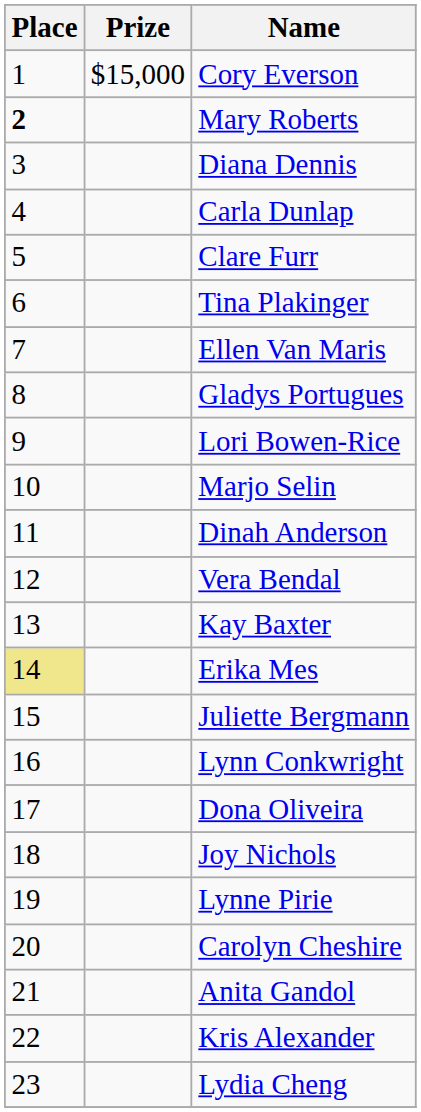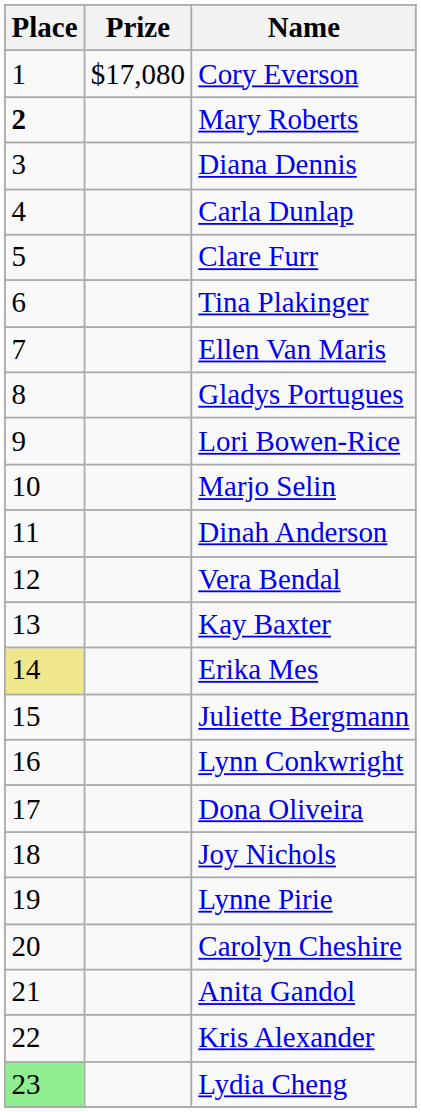Cory Everson | Prize: $15,000 -> $17,080
Lydia Cheng | Place: no background -> lightgreen background
